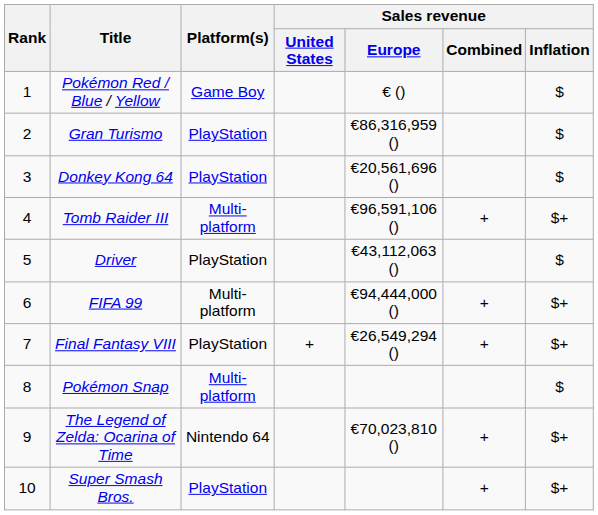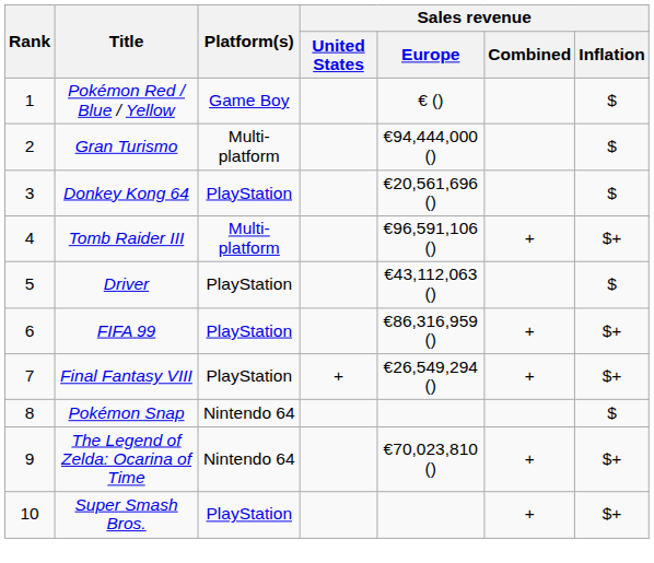Gran Turismo | Platform(s): PlayStation -> Multi-platform
Gran Turismo | Sales revenue / Europe: €86,316,959 () -> €94,444,000 ()
FIFA 99 | Platform(s): Multi-platform -> PlayStation
FIFA 99 | Sales revenue / Europe: €94,444,000 () -> €86,316,959 ()
Pokémon Snap | Platform(s): Multi-platform -> Nintendo 64
